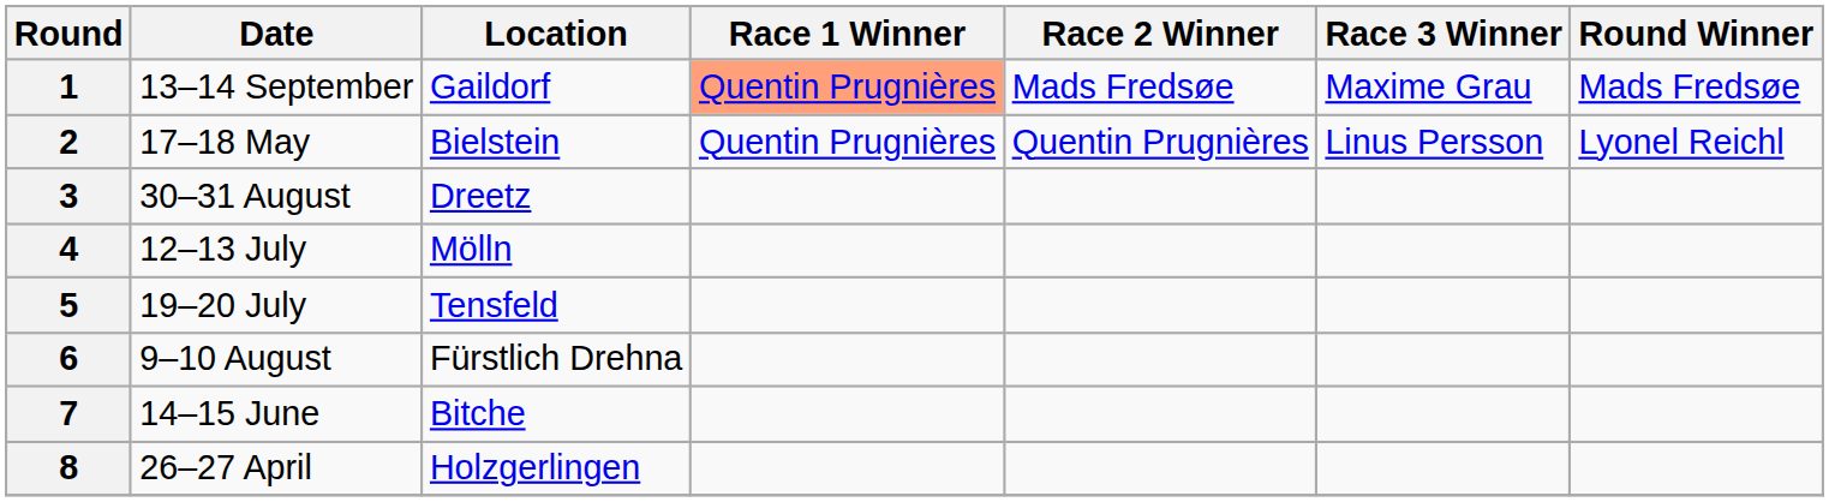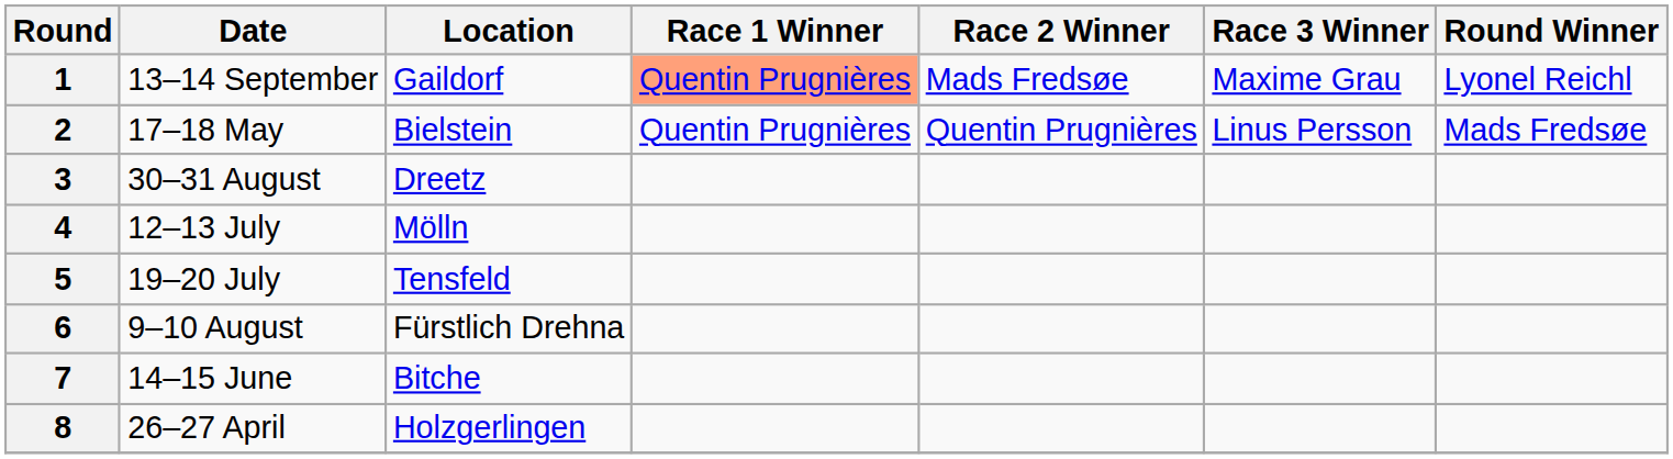1 | Round Winner: Mads Fredsøe -> Lyonel Reichl
2 | Round Winner: Lyonel Reichl -> Mads Fredsøe
